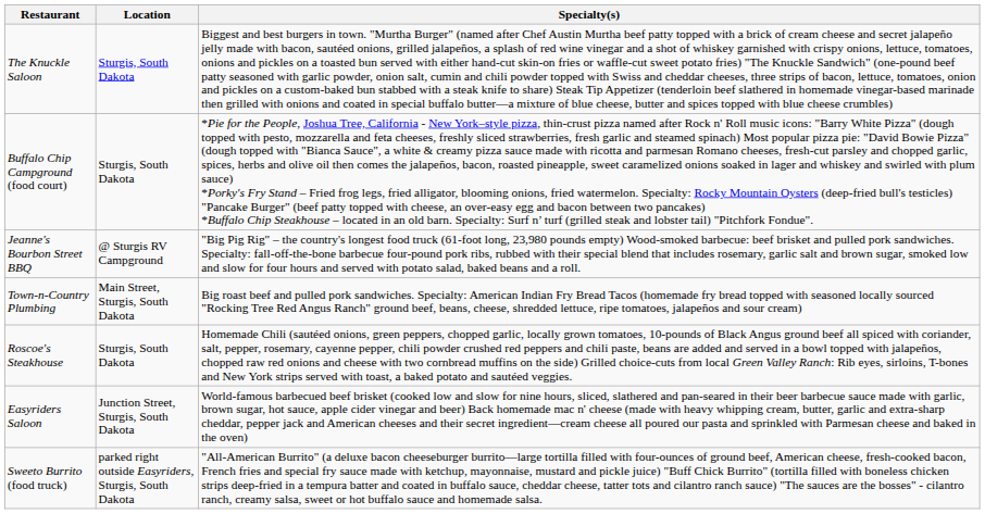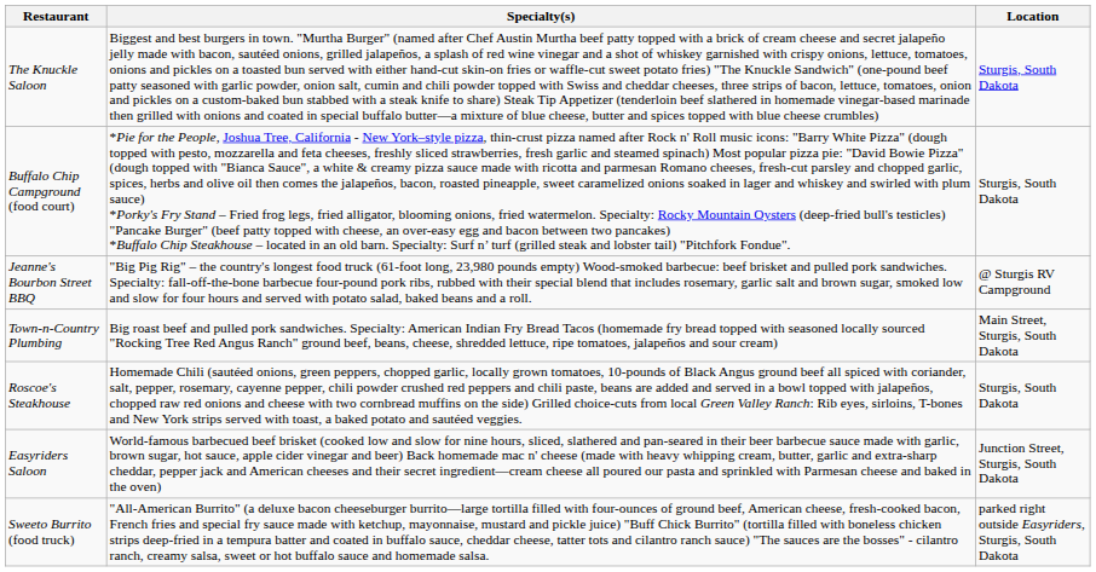columns swapped: Location <-> Specialty(s)
